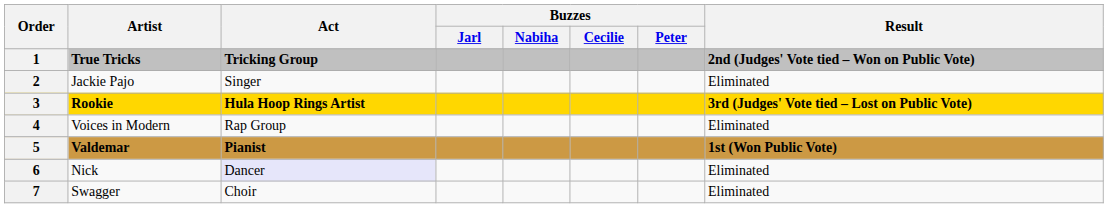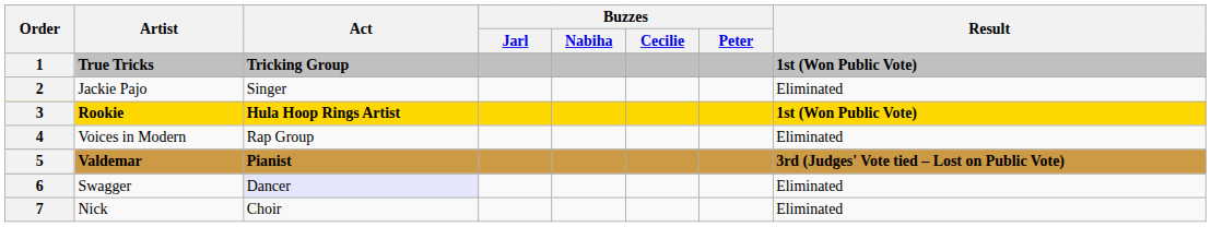1 | Result: 2nd (Judges' Vote tied – Won on Public Vote) -> 1st (Won Public Vote)
3 | Result: 3rd (Judges' Vote tied – Lost on Public Vote) -> 1st (Won Public Vote)
5 | Result: 1st (Won Public Vote) -> 3rd (Judges' Vote tied – Lost on Public Vote)
6 | Artist: Nick -> Swagger
7 | Artist: Swagger -> Nick
